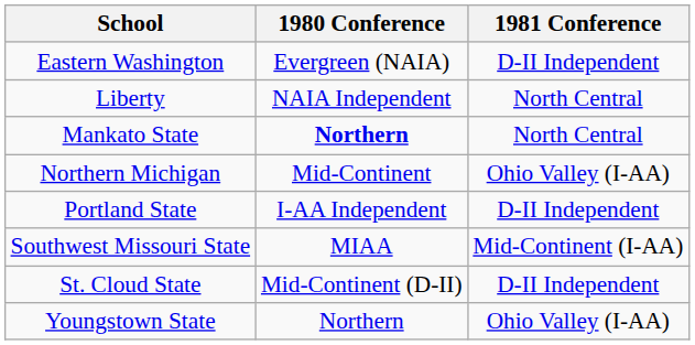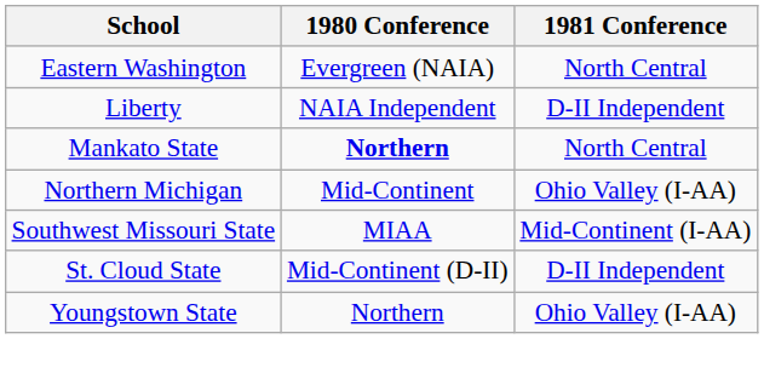Eastern Washington | 1981 Conference: D-II Independent -> North Central
Liberty | 1981 Conference: North Central -> D-II Independent
- row: Portland State | I-AA Independent | D-II Independent
